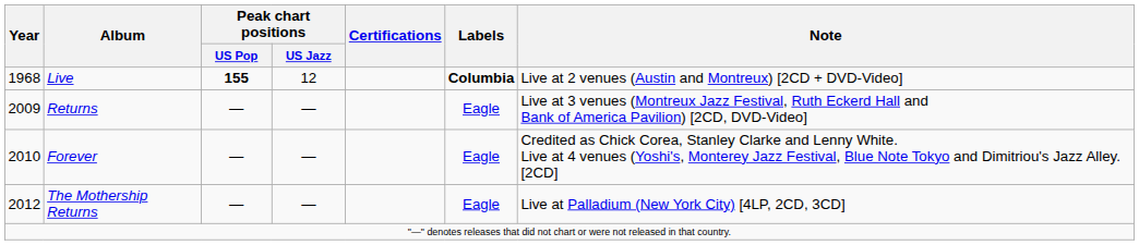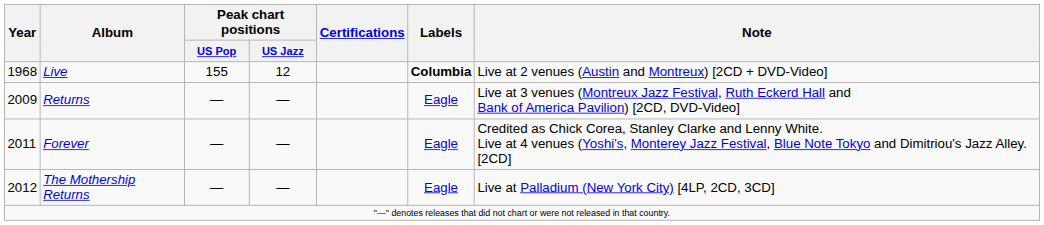Live | Peak chart positions / US Pop: bold -> normal
Forever | Year: 2010 -> 2011
